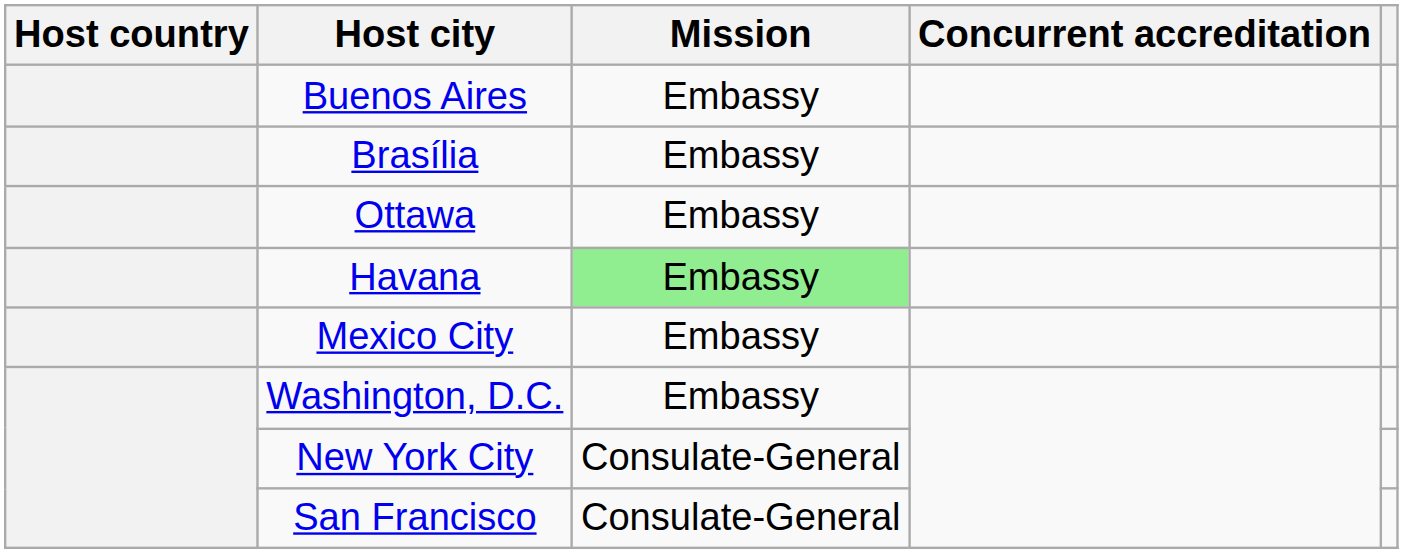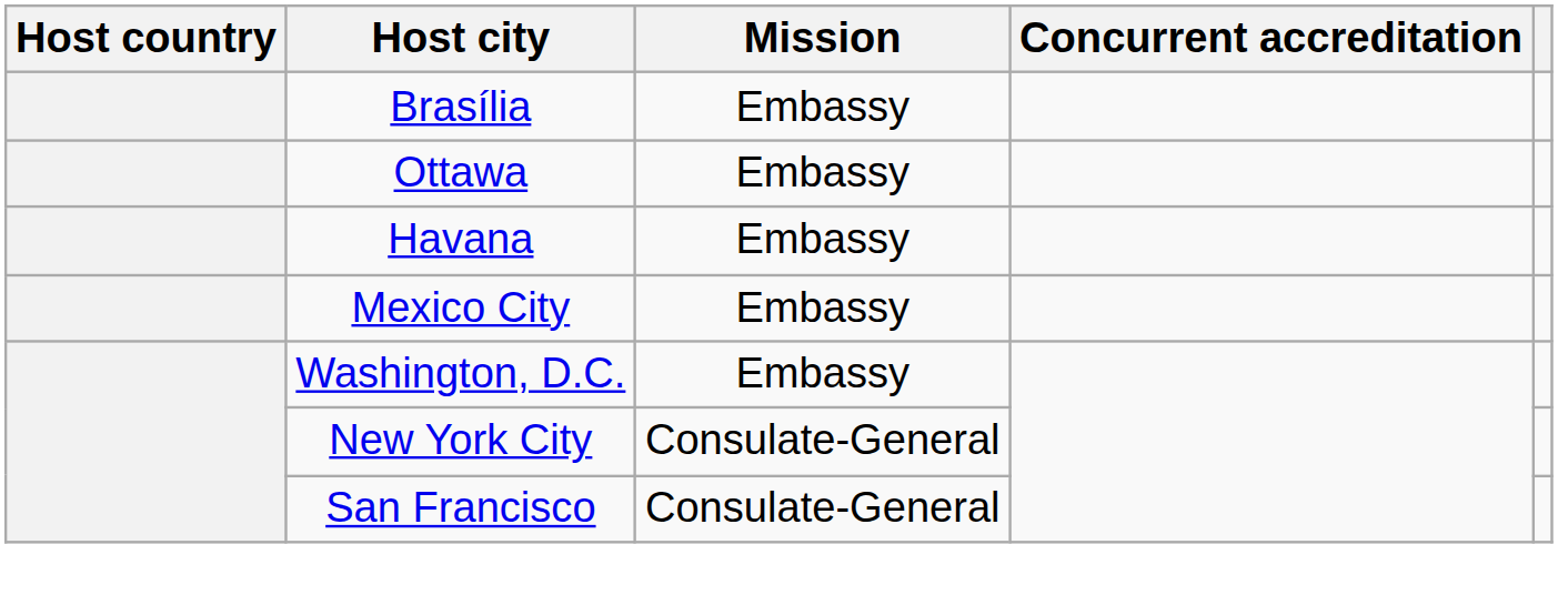- row: Buenos Aires | Embassy
Havana | Mission: lightgreen background -> no background
